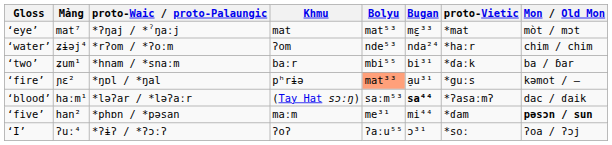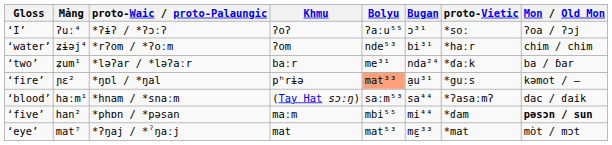rows swapped: ‘I’ <-> ‘eye’
‘water’ | Bugan: nda²⁴ -> bi³¹
‘two’ | proto-Waic / proto-Palaungic: *hnam / *snaːm -> *ləʔar / *ləʔaːr
‘two’ | Bolyu: mbi⁵⁵ -> me³¹
‘two’ | Bugan: bi³¹ -> nda²⁴
‘blood’ | proto-Waic / proto-Palaungic: *ləʔar / *ləʔaːr -> *hnam / *snaːm
‘blood’ | Bugan: bold -> normal
‘five’ | Bolyu: me³¹ -> mbi⁵⁵
